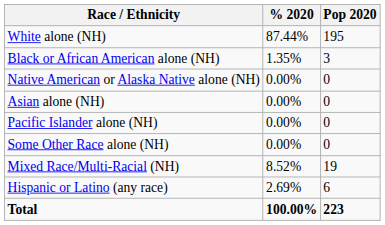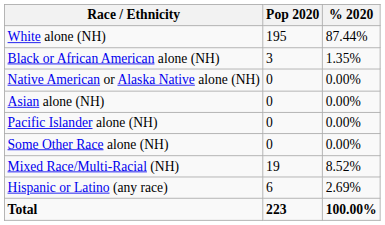columns swapped: Pop 2020 <-> % 2020
